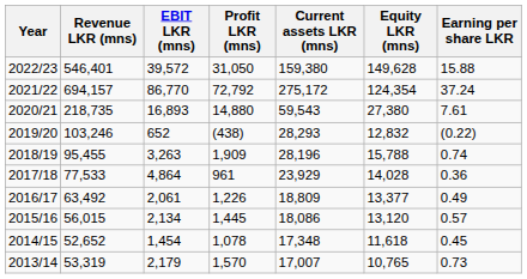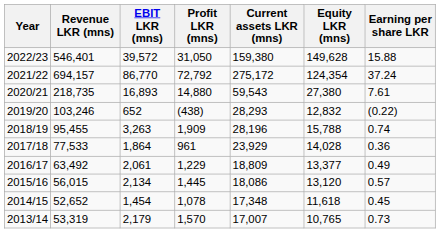2017/18 | EBIT LKR (mns): 4,864 -> 1,864
2016/17 | Profit LKR (mns): 1,226 -> 1,229
